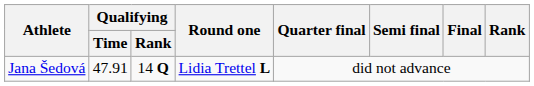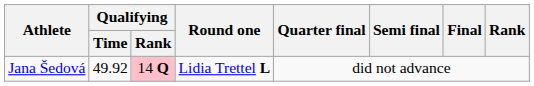Jana Šedová | Qualifying / Time: 47.91 -> 49.92
Jana Šedová | Qualifying / Rank: no background -> pink background
